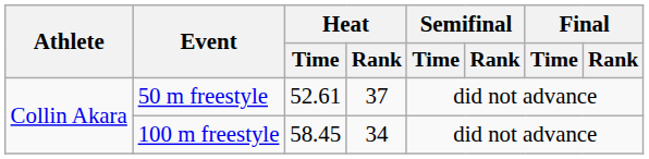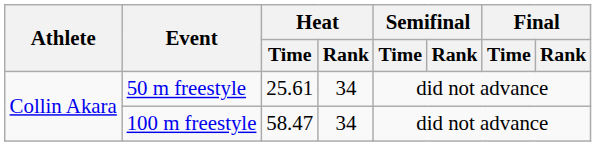50 m freestyle | Heat / Time: 52.61 -> 25.61
50 m freestyle | Heat / Rank: 37 -> 34
100 m freestyle | Heat / Time: 58.45 -> 58.47
